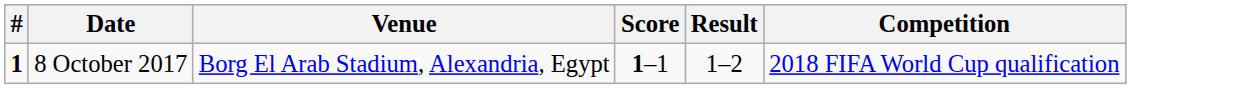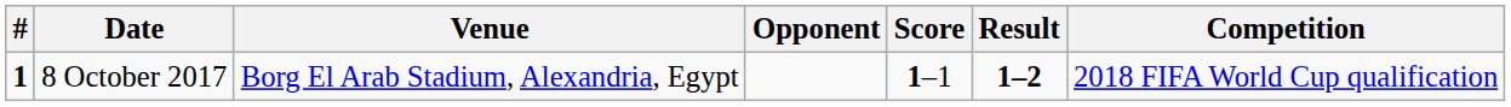+ column: Opponent
8 October 2017 | Result: normal -> bold
